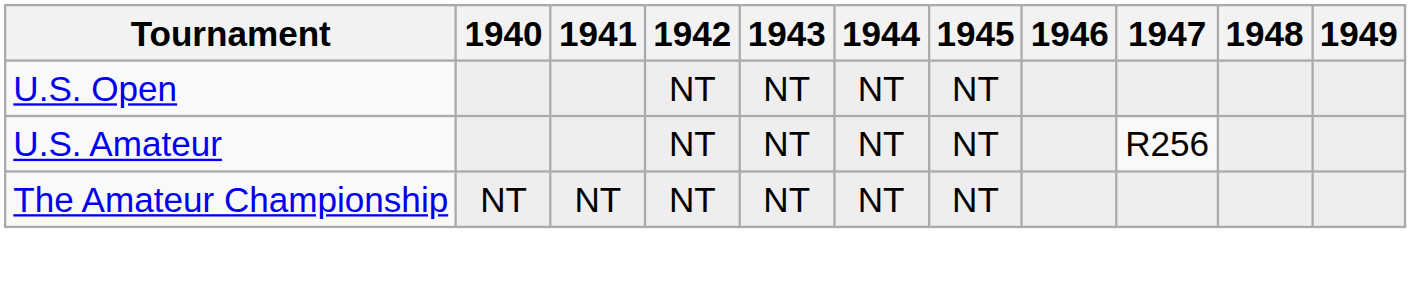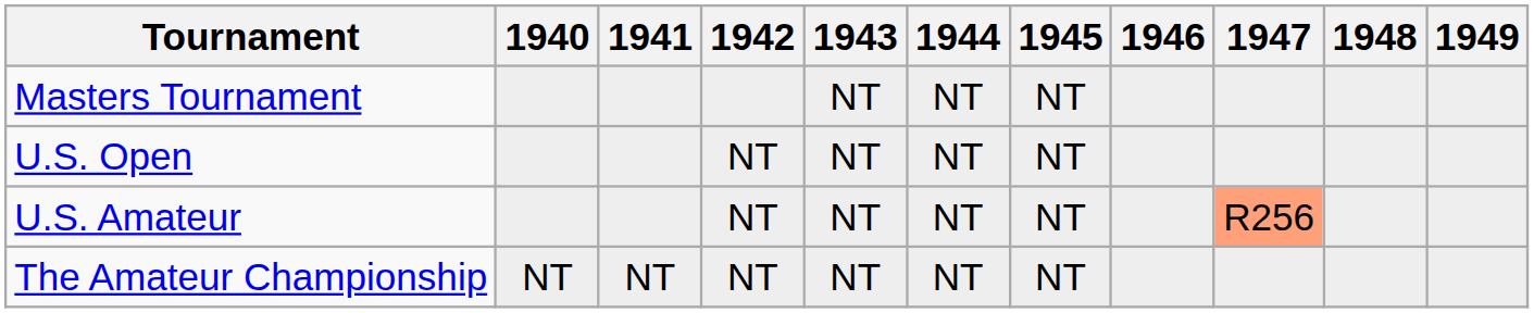+ row: Masters Tournament | NT | NT | NT
U.S. Amateur | 1947: no background -> lightsalmon background
